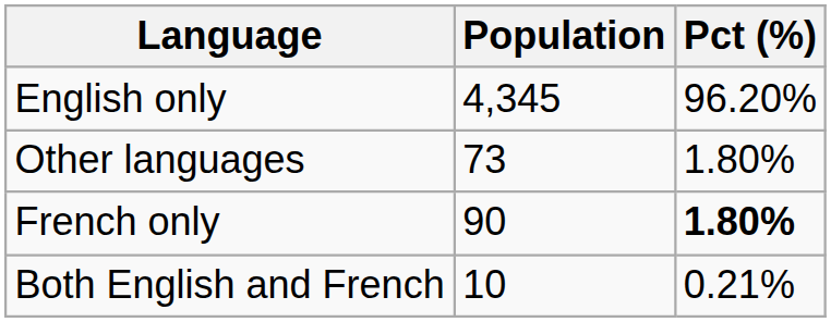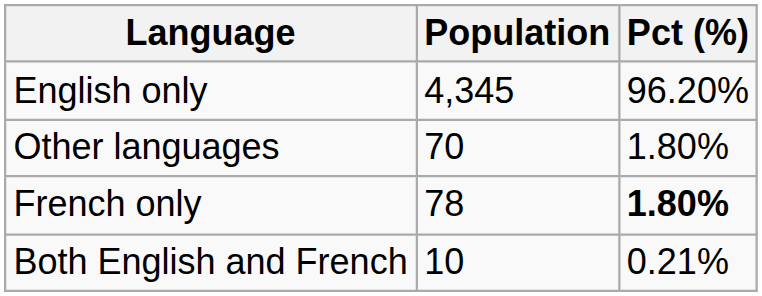Other languages | Population: 73 -> 70
French only | Population: 90 -> 78
